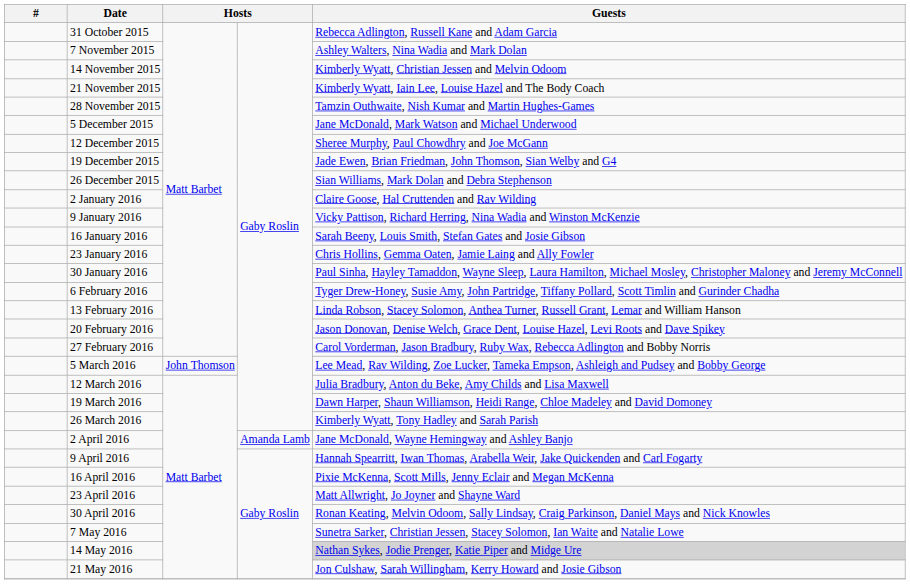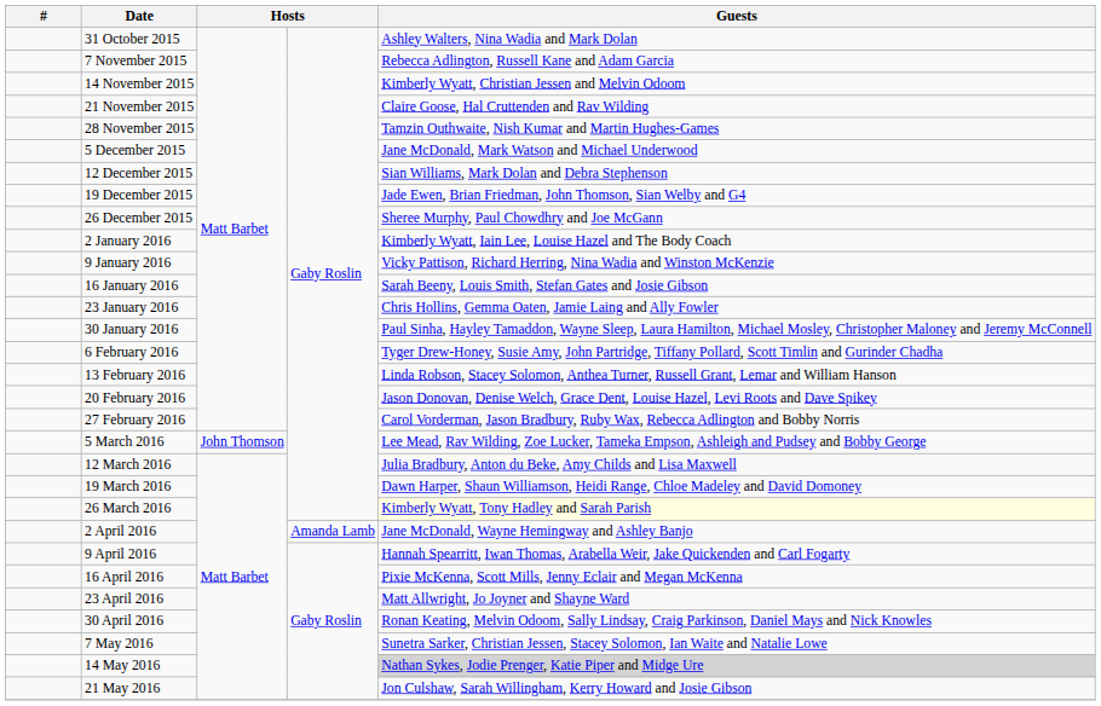31 October 2015 | Guests: Rebecca Adlington, Russell Kane and Adam Garcia -> Ashley Walters, Nina Wadia and Mark Dolan
7 November 2015 | Guests: Ashley Walters, Nina Wadia and Mark Dolan -> Rebecca Adlington, Russell Kane and Adam Garcia
21 November 2015 | Guests: Kimberly Wyatt, Iain Lee, Louise Hazel and The Body Coach -> Claire Goose, Hal Cruttenden and Rav Wilding
12 December 2015 | Guests: Sheree Murphy, Paul Chowdhry and Joe McGann -> Sian Williams, Mark Dolan and Debra Stephenson
26 December 2015 | Guests: Sian Williams, Mark Dolan and Debra Stephenson -> Sheree Murphy, Paul Chowdhry and Joe McGann
2 January 2016 | Guests: Claire Goose, Hal Cruttenden and Rav Wilding -> Kimberly Wyatt, Iain Lee, Louise Hazel and The Body Coach
26 March 2016 | Guests: no background -> lightyellow background
